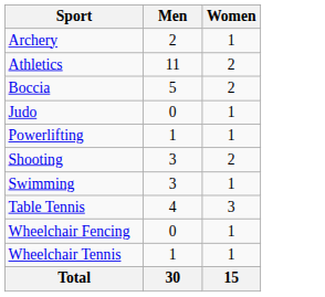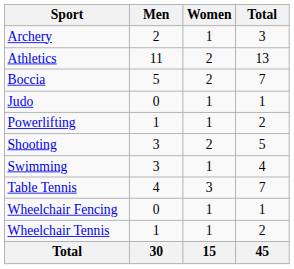+ column: Total | 3 | 13 | 7 | 1 | 2 | 5 | 4 | 7 | 1 | 2 | 45
